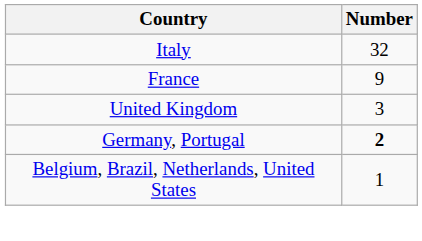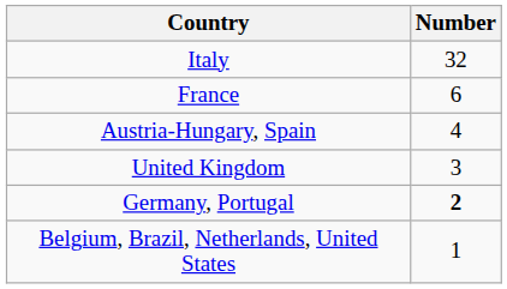France | Number: 9 -> 6
+ row: Austria-Hungary, Spain | 4
